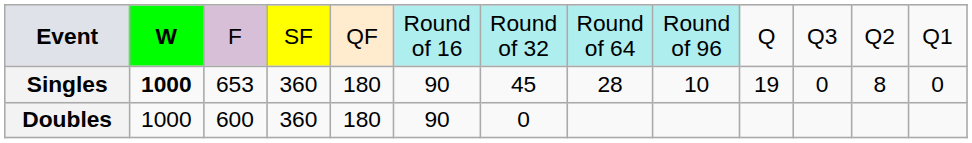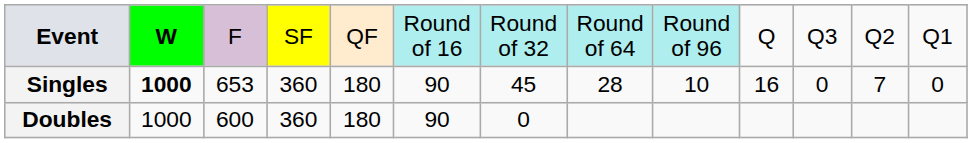Singles | column 10: 19 -> 16
Singles | column 12: 8 -> 7
